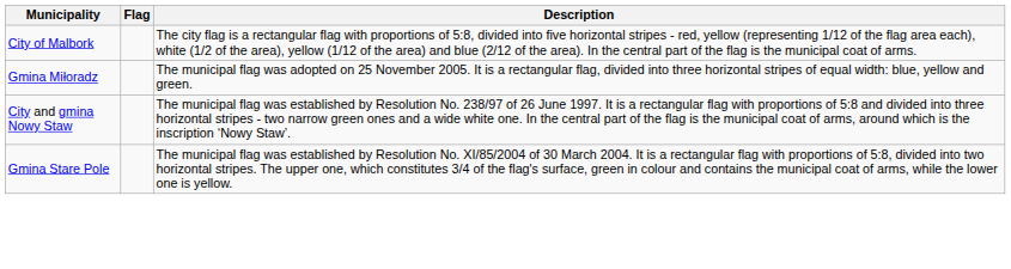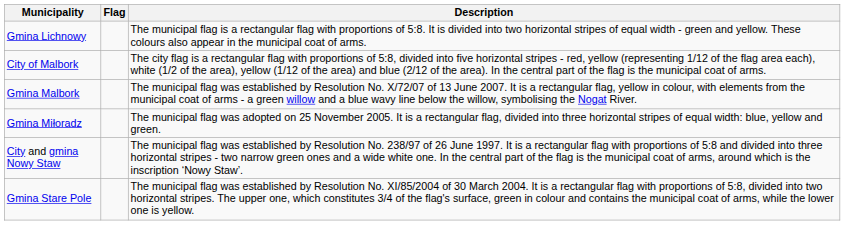+ row: Gmina Lichnowy | The municipal flag is a rectangular flag with proportions of 5:8. It is divided into two horizontal stripes of equal width - green and yellow. These colours also appear in the municipal coat of arms.
+ row: Gmina Malbork | The municipal flag was established by Resolution No. X/72/07 of 13 June 2007. It is a rectangular flag, yellow in colour, with elements from the municipal coat of arms - a green willow and a blue wavy line below the willow, symbolising the Nogat River.
